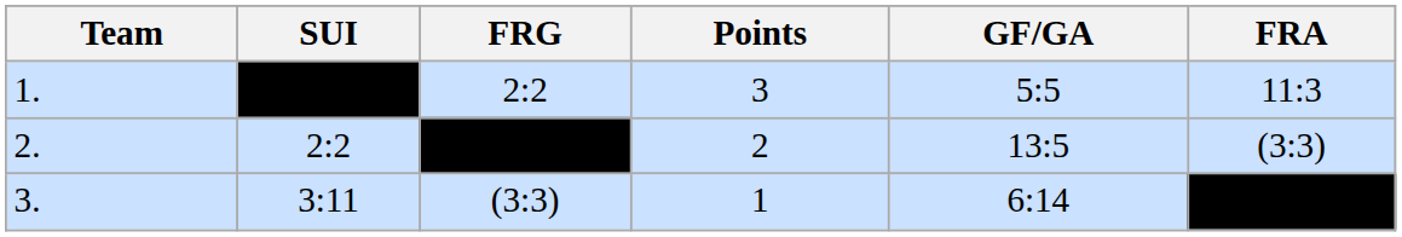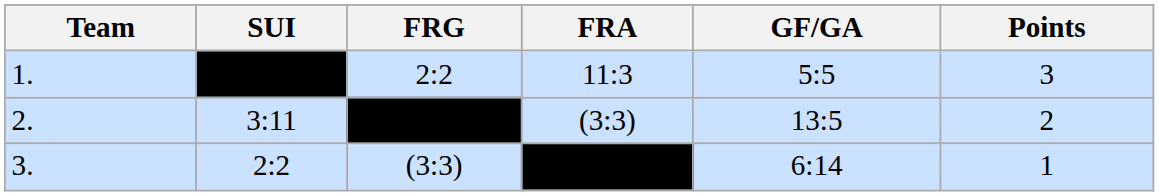columns swapped: FRA <-> Points
2. | SUI: 2:2 -> 3:11
3. | SUI: 3:11 -> 2:2
